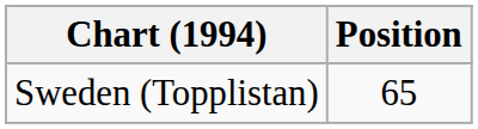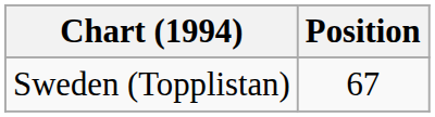Sweden (Topplistan) | Position: 65 -> 67
